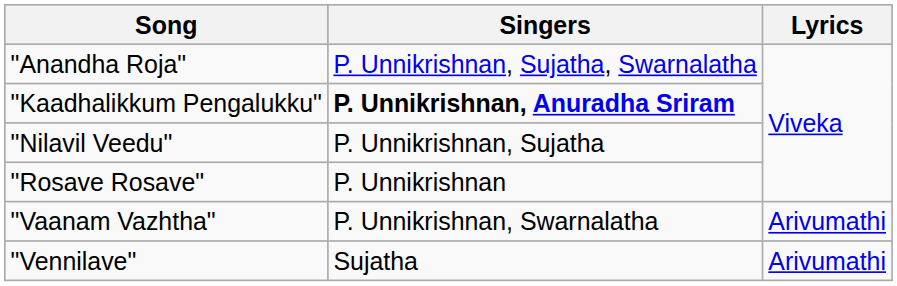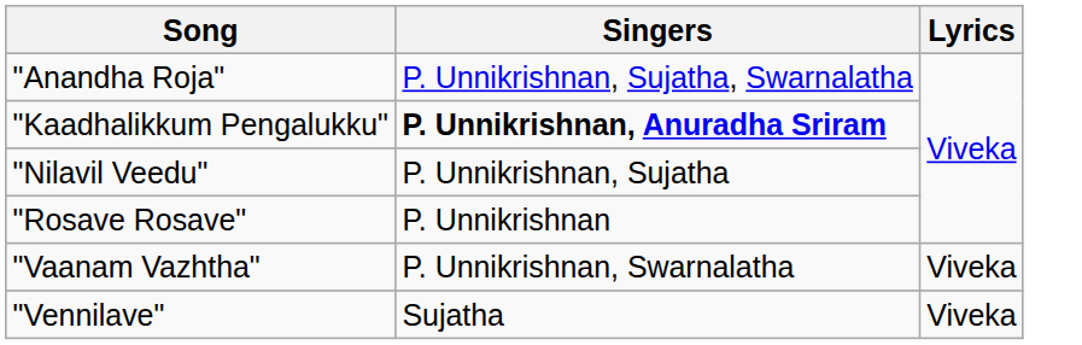"Vaanam Vazhtha" | Lyrics: Arivumathi -> Viveka
"Vennilave" | Lyrics: Arivumathi -> Viveka
